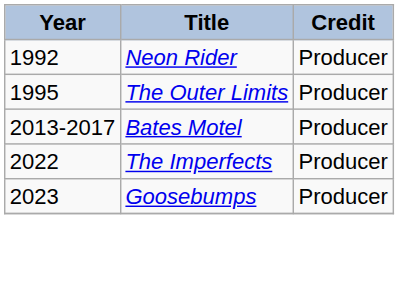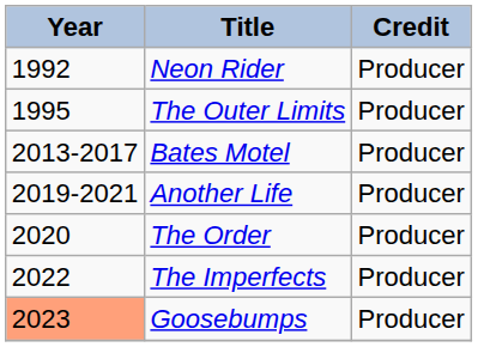+ row: 2019-2021 | Another Life | Producer
+ row: 2020 | The Order | Producer
Goosebumps | Year: no background -> lightsalmon background
